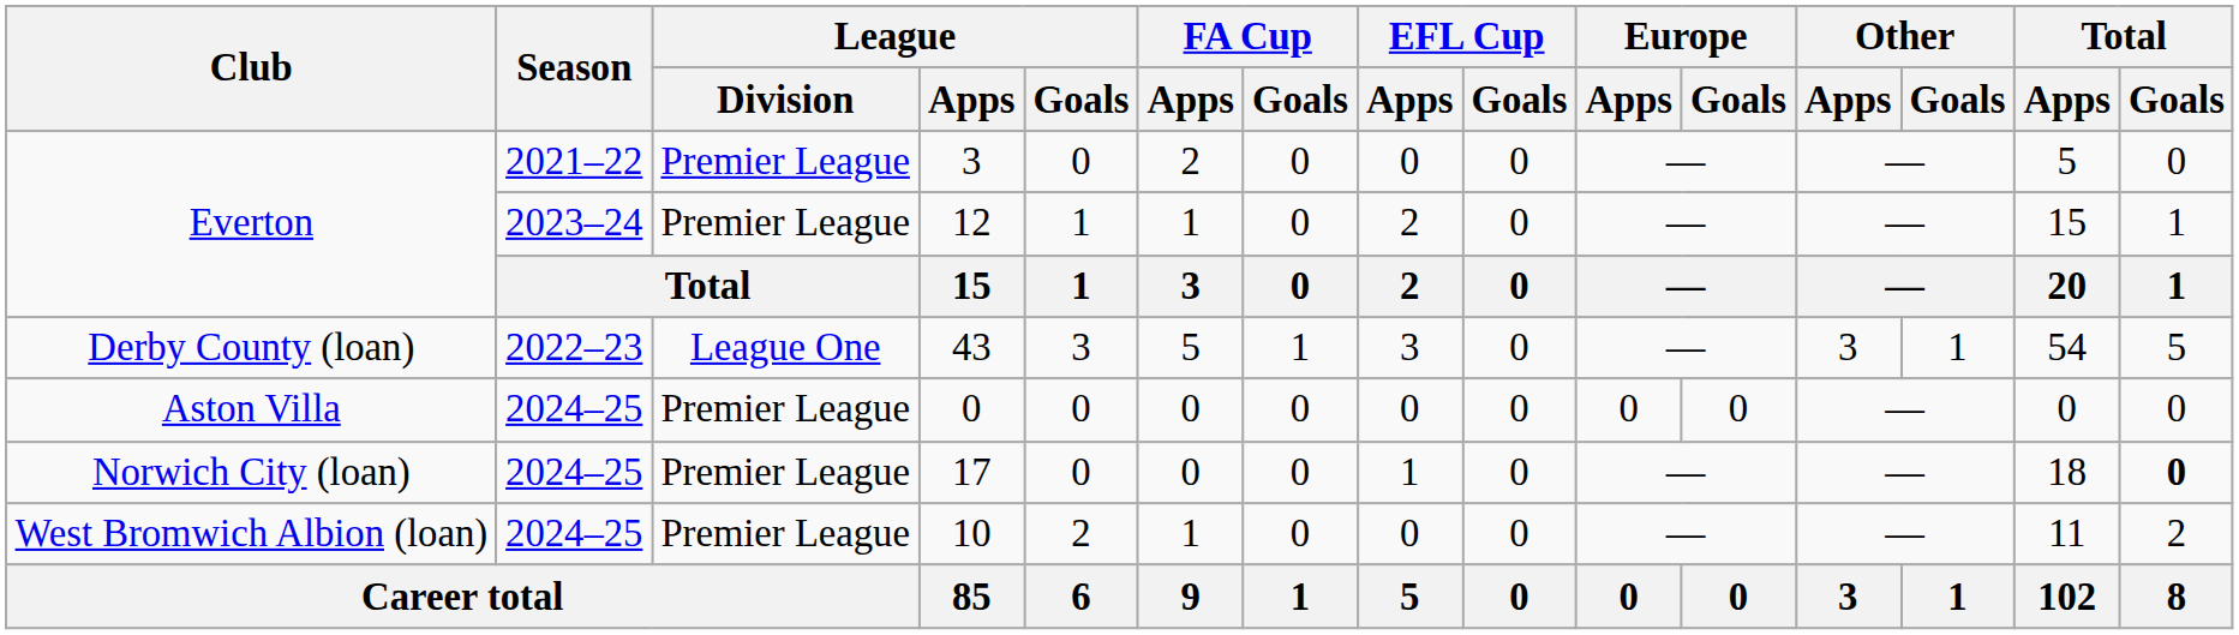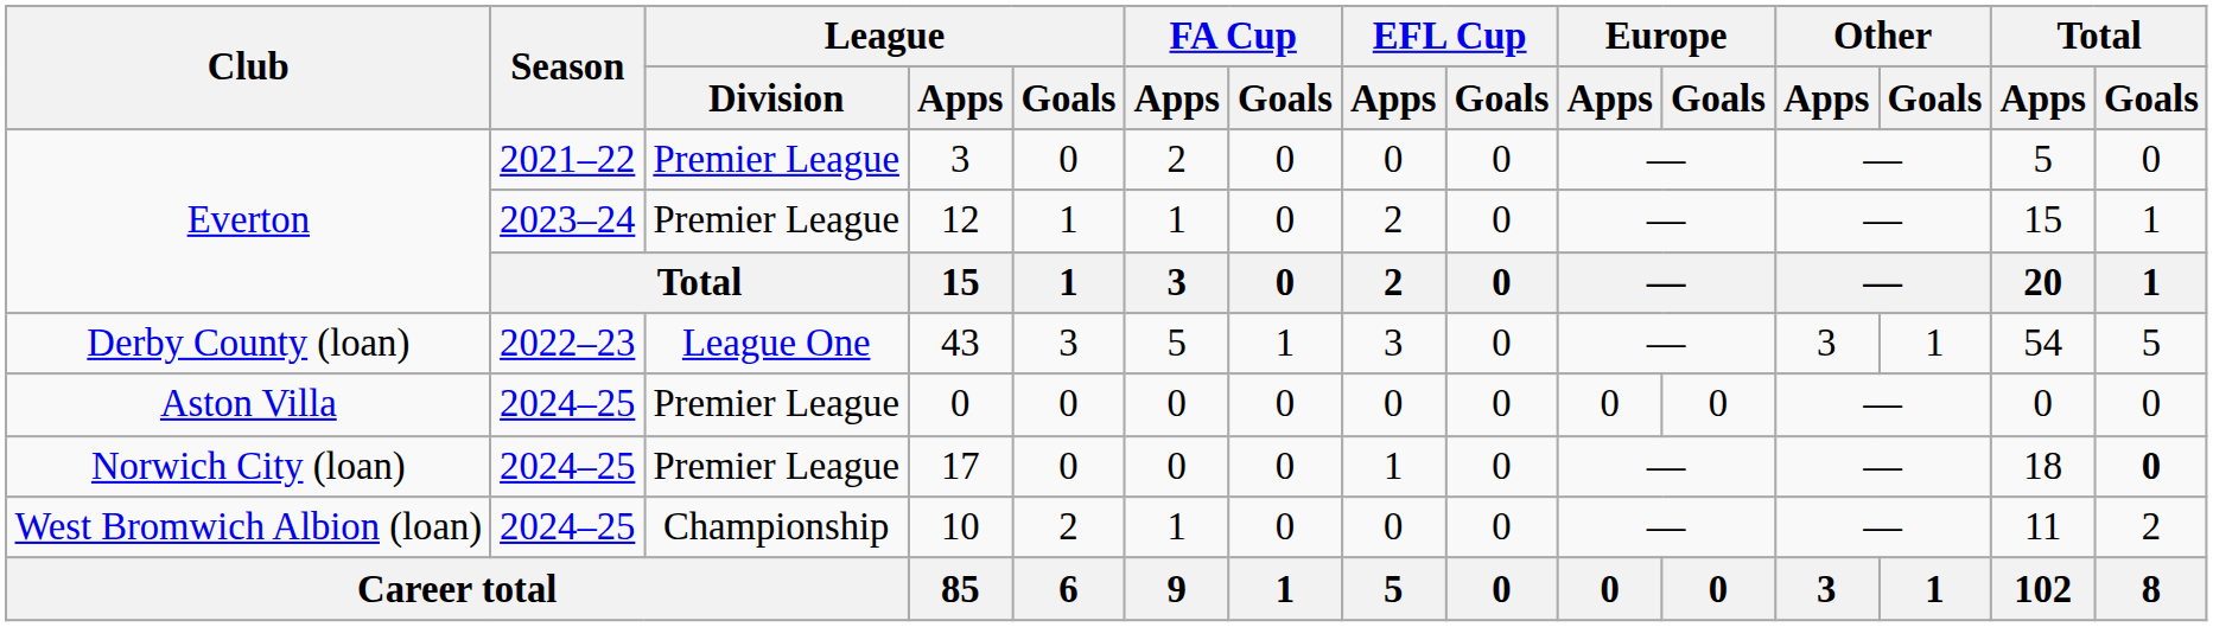10 | League / Division: Premier League -> Championship
